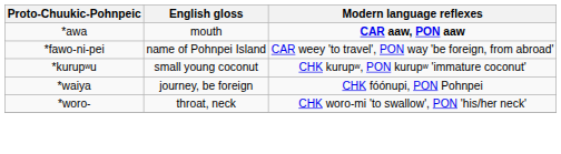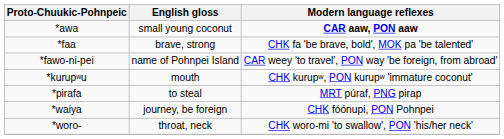*awa | English gloss: mouth -> small young coconut
+ row: *faa | brave, strong | CHK fa 'be brave, bold', MOK pa 'be talented'
*kurupʷu | English gloss: small young coconut -> mouth
+ row: *pirafa | to steal | MRT púraf, PNG pirap
